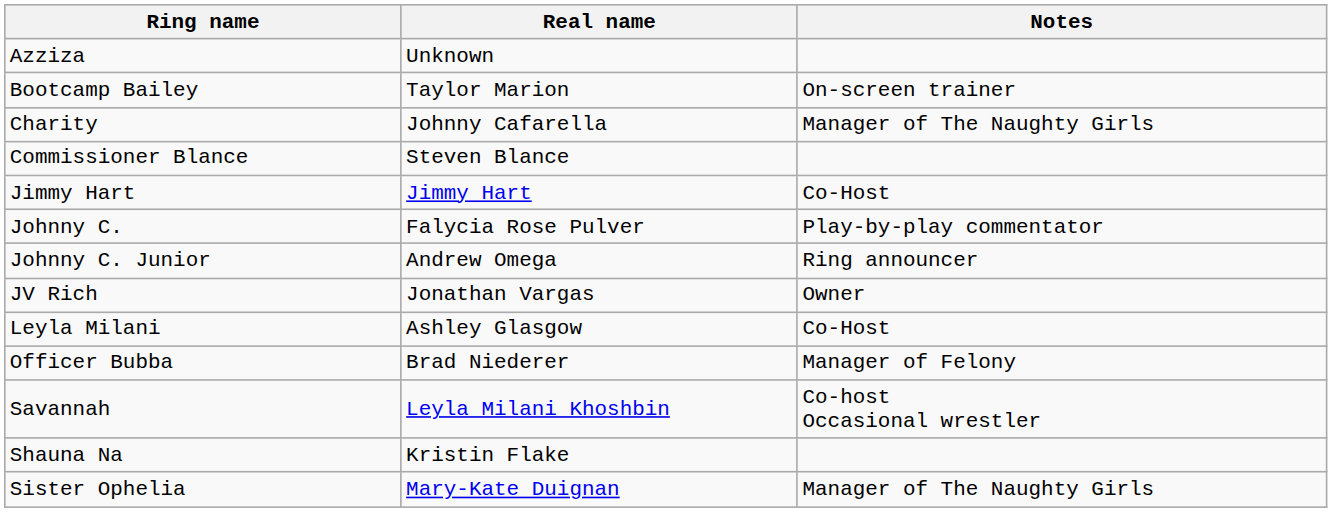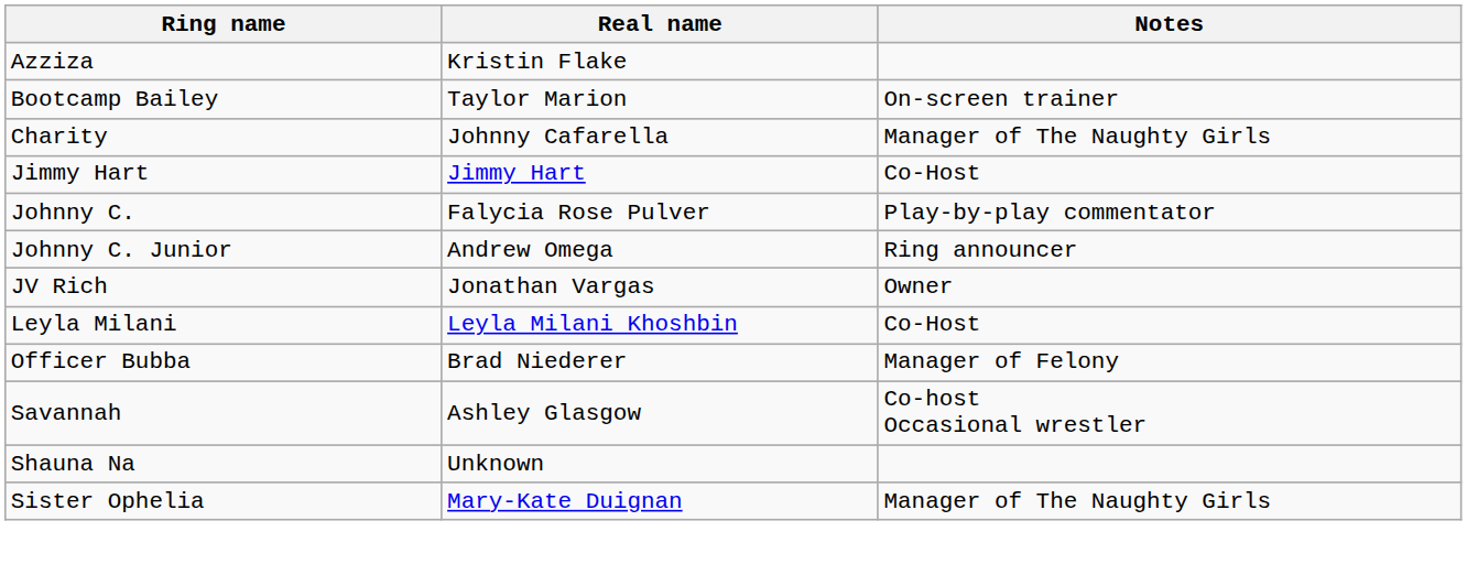Azziza | Real name: Unknown -> Kristin Flake
- row: Commissioner Blance | Steven Blance
Leyla Milani | Real name: Ashley Glasgow -> Leyla Milani Khoshbin
Savannah | Real name: Leyla Milani Khoshbin -> Ashley Glasgow
Shauna Na | Real name: Kristin Flake -> Unknown
